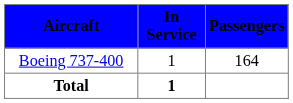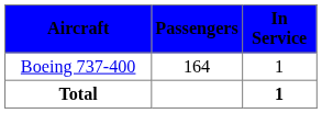columns swapped: In Service <-> Passengers
